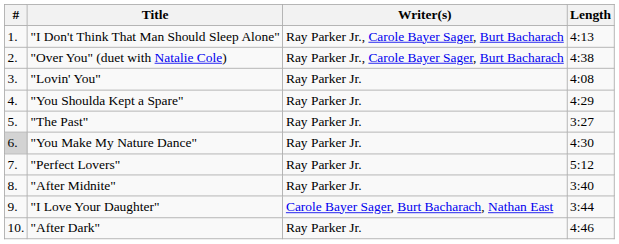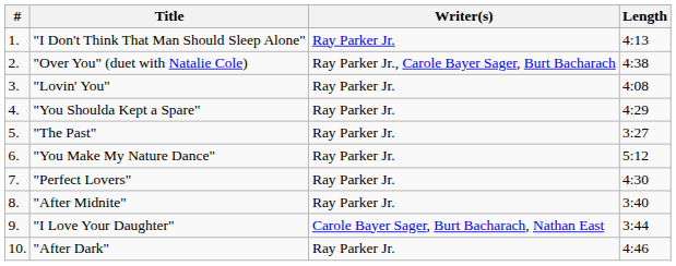"I Don't Think That Man Should Sleep Alone" | Writer(s): Ray Parker Jr., Carole Bayer Sager, Burt Bacharach -> Ray Parker Jr.
"You Make My Nature Dance" | #: lightgrey background -> no background
"You Make My Nature Dance" | Length: 4:30 -> 5:12
"Perfect Lovers" | Length: 5:12 -> 4:30
